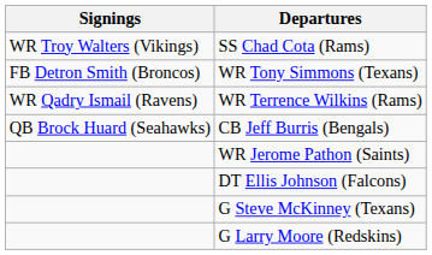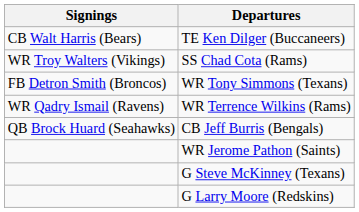+ row: CB Walt Harris (Bears) | TE Ken Dilger (Buccaneers)
- row: DT Ellis Johnson (Falcons)
